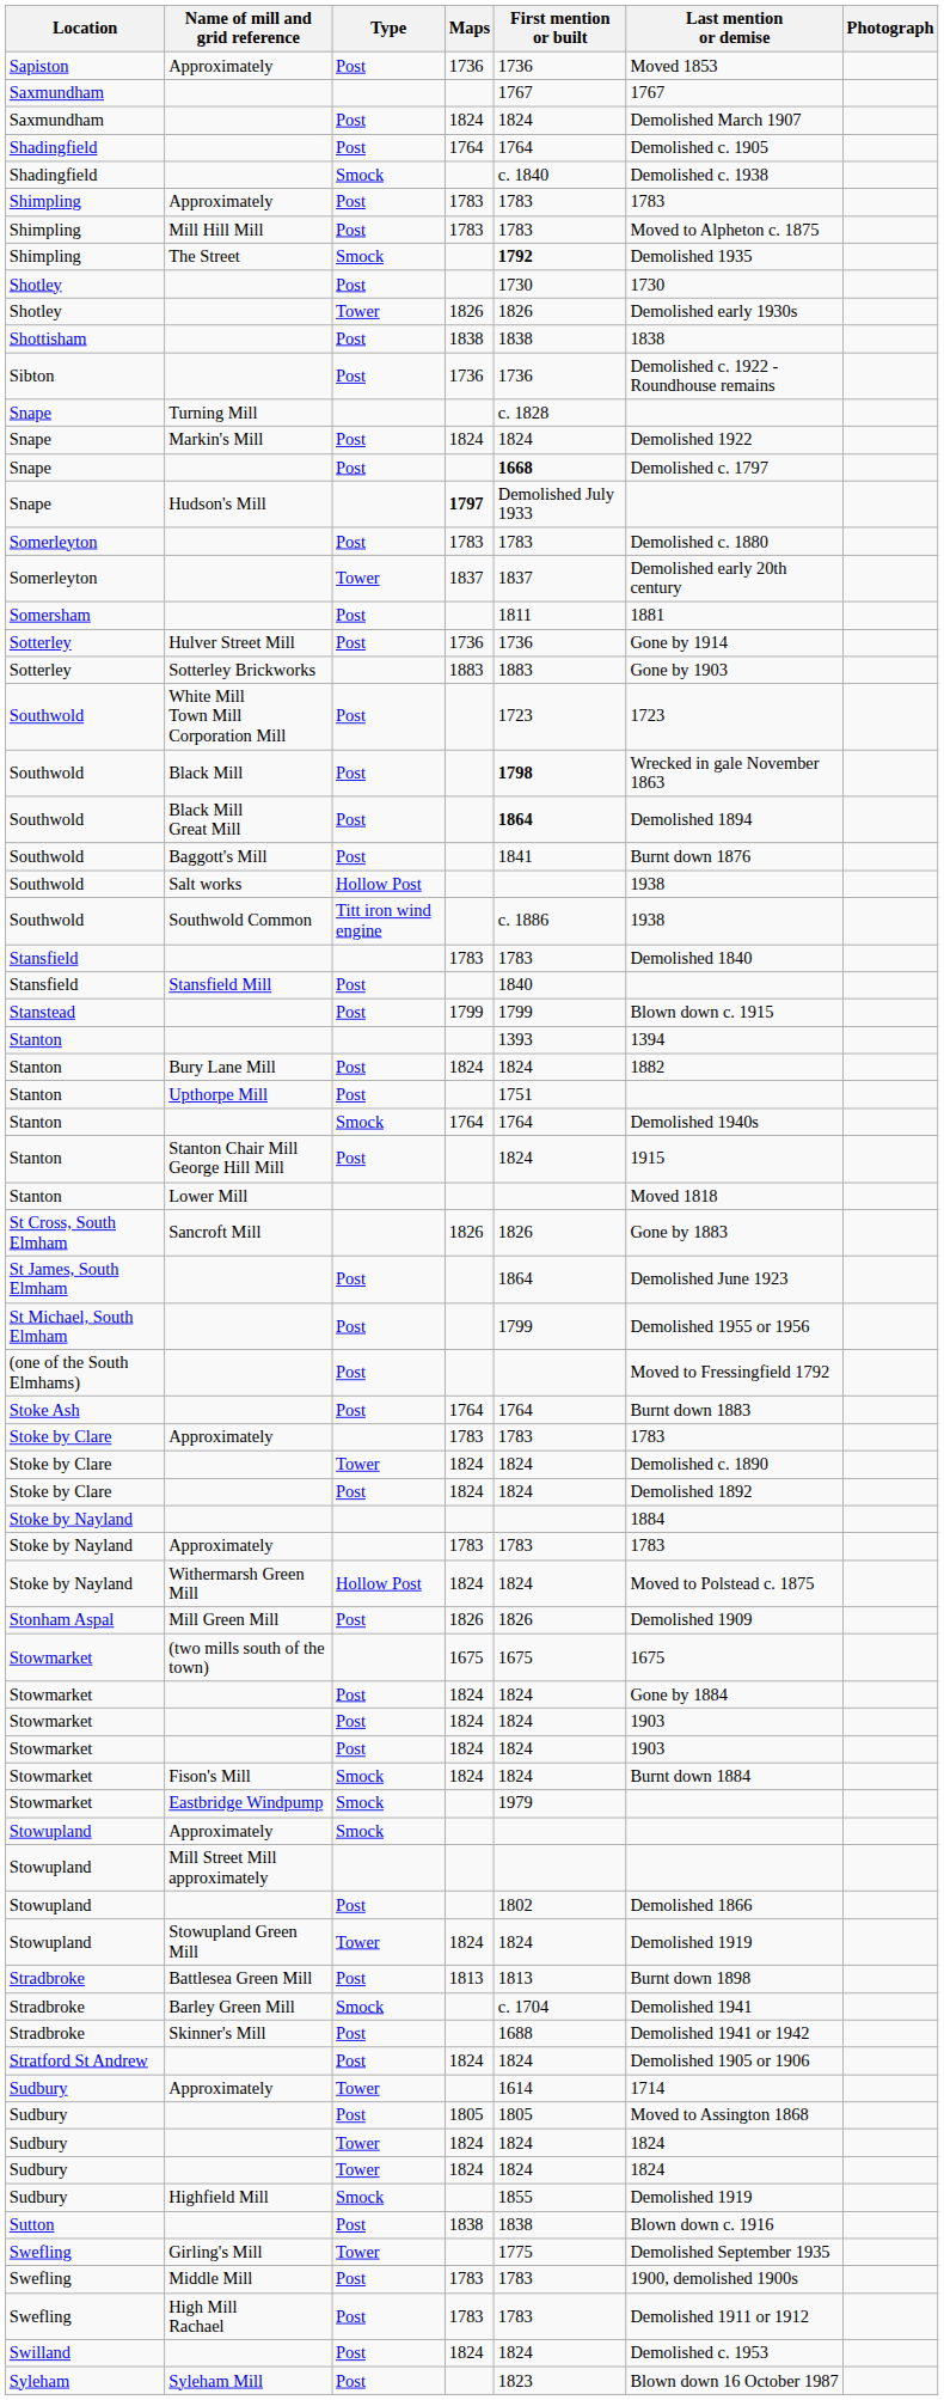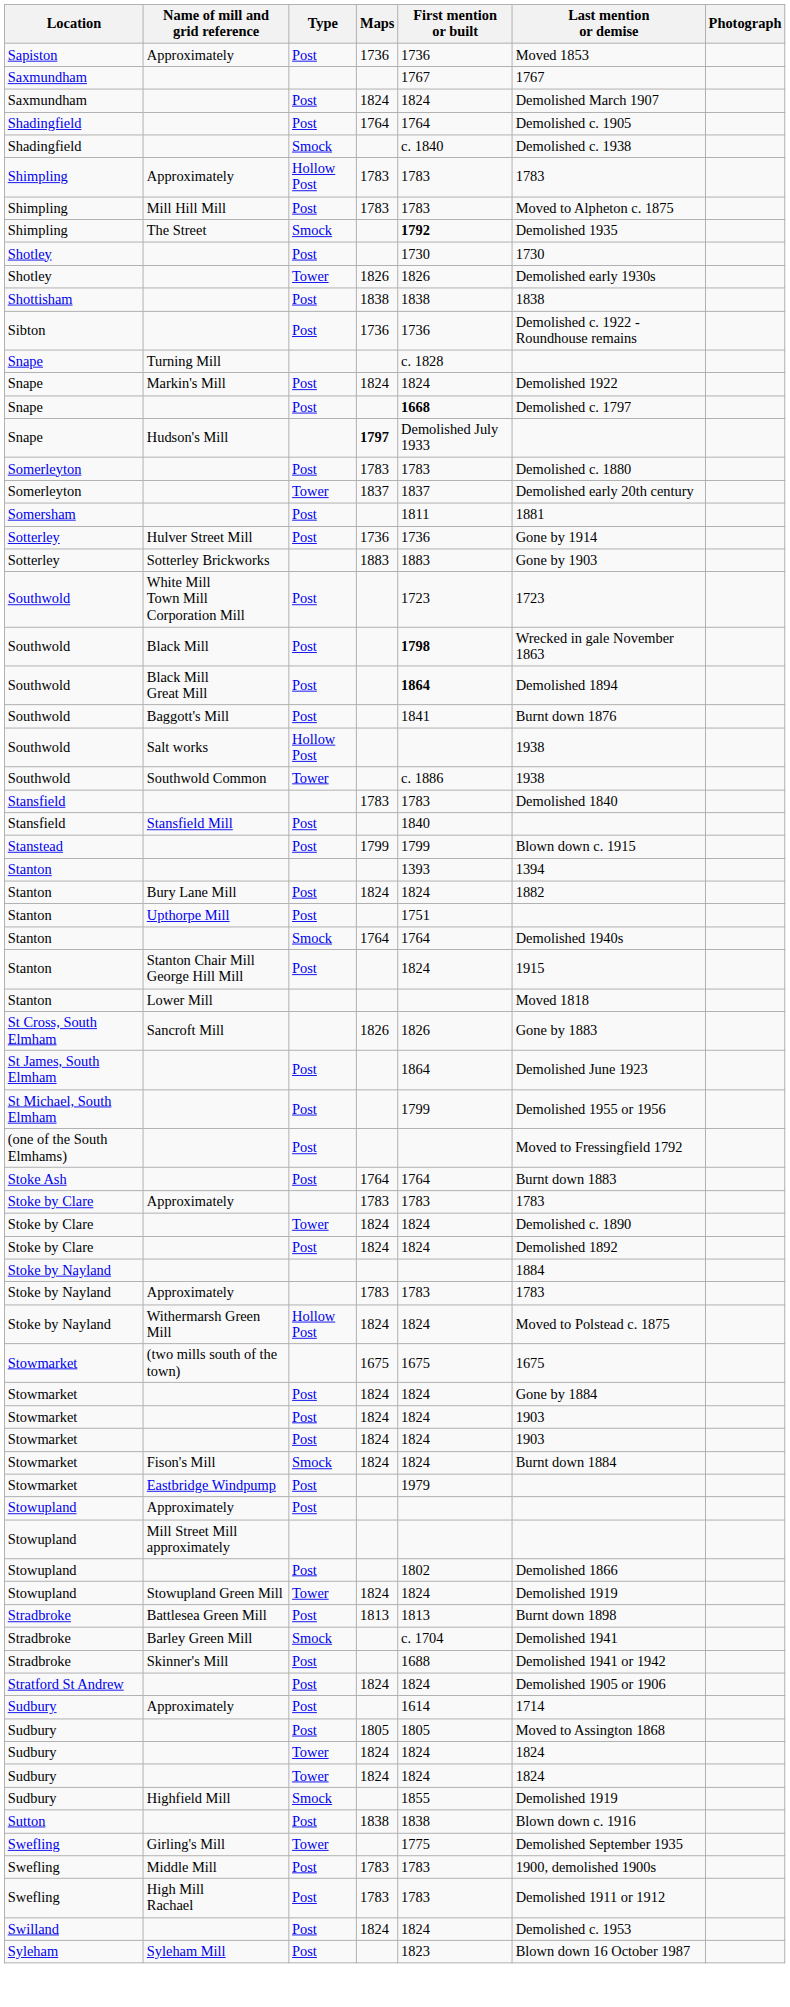Shimpling / Approximately | Type: Post -> Hollow Post
Southwold Common | Type: Titt iron wind engine -> Tower
- row: Stonham Aspal | Mill Green Mill | Post | 1826 | 1826 | Demolished 1909
Eastbridge Windpump | Type: Smock -> Post
Stowupland / Approximately | Type: Smock -> Post
Sudbury / Approximately | Type: Tower -> Post
